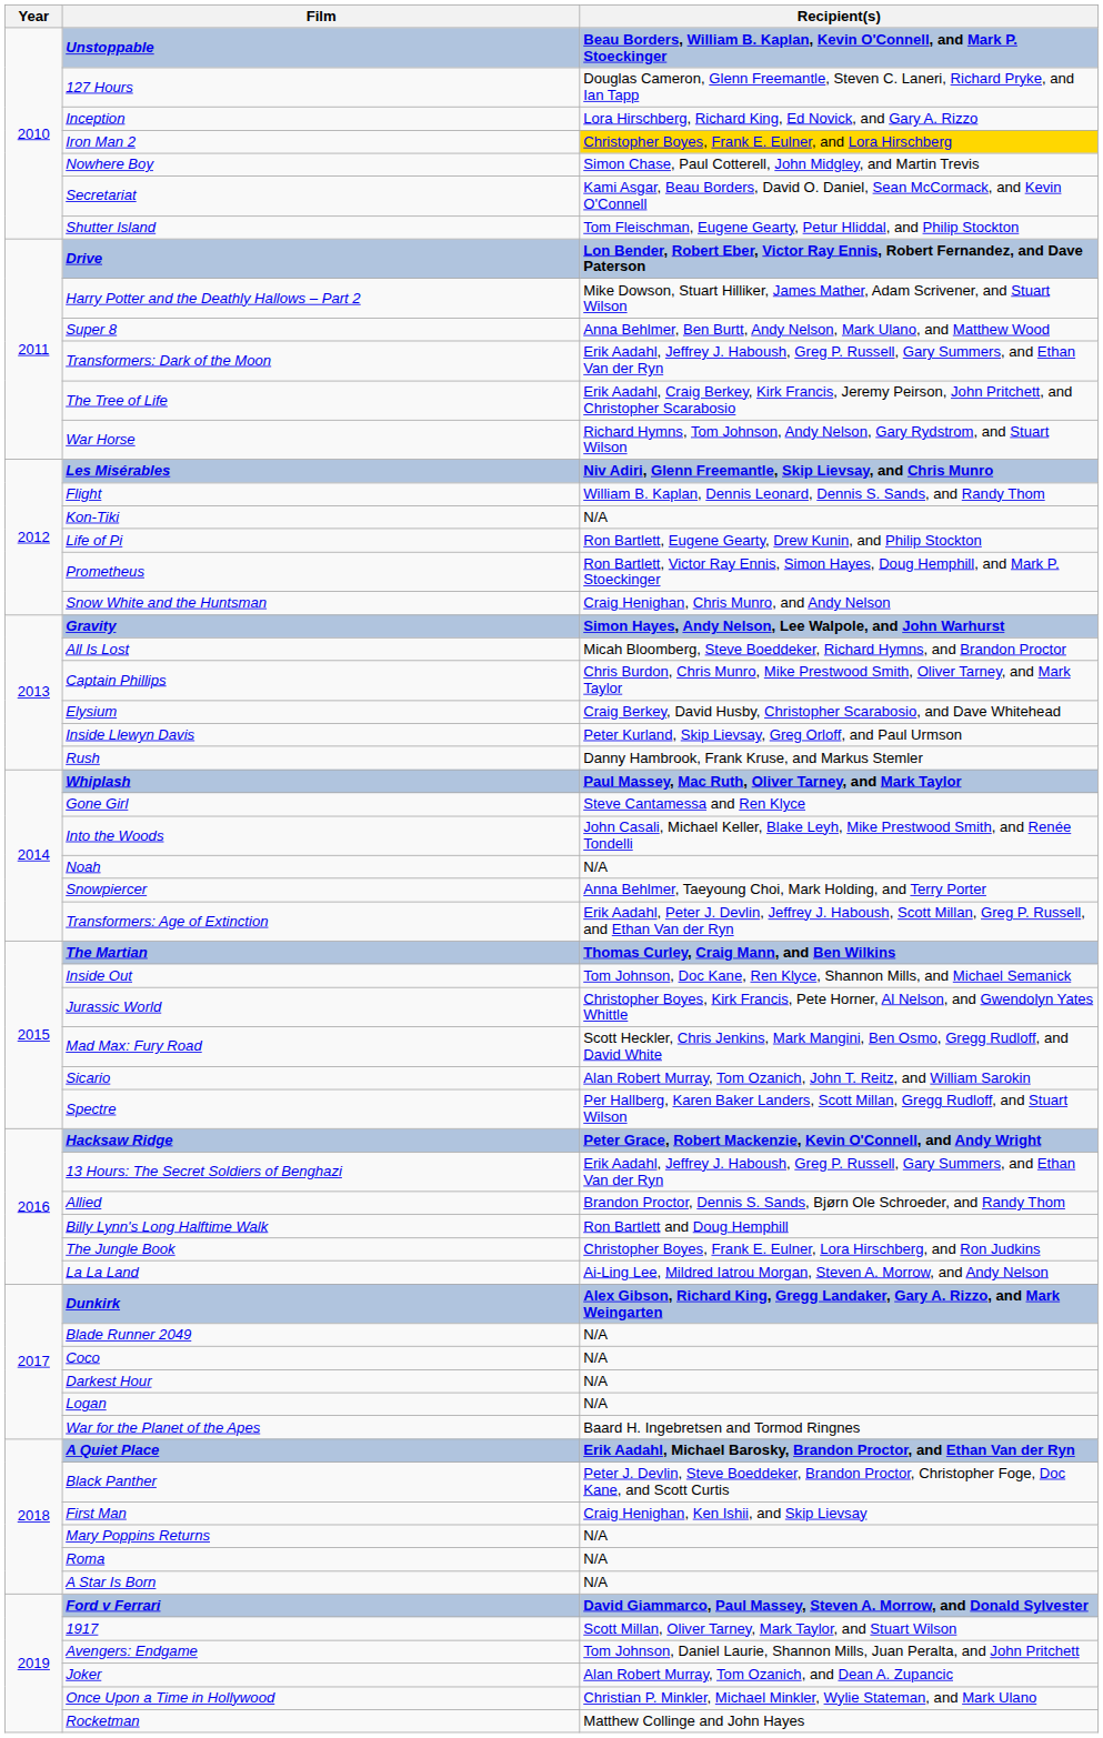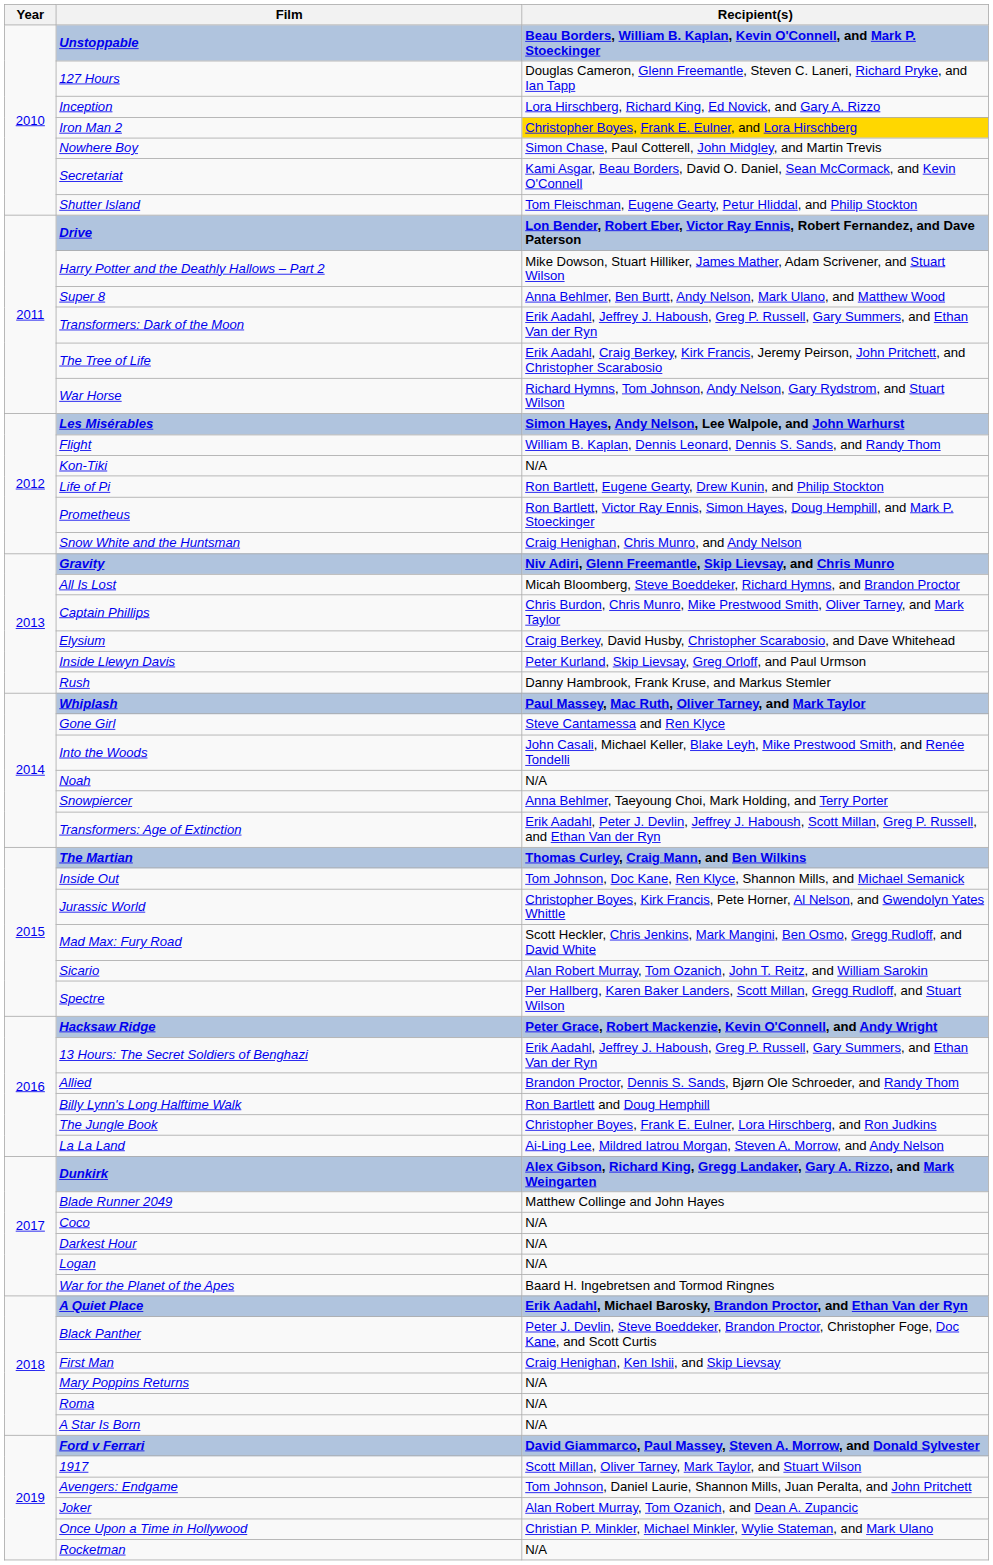Les Misérables | Recipient(s): Niv Adiri, Glenn Freemantle, Skip Lievsay, and Chris Munro -> Simon Hayes, Andy Nelson, Lee Walpole, and John Warhurst
Gravity | Recipient(s): Simon Hayes, Andy Nelson, Lee Walpole, and John Warhurst -> Niv Adiri, Glenn Freemantle, Skip Lievsay, and Chris Munro
Blade Runner 2049 | Recipient(s): N/A -> Matthew Collinge and John Hayes
Rocketman | Recipient(s): Matthew Collinge and John Hayes -> N/A
